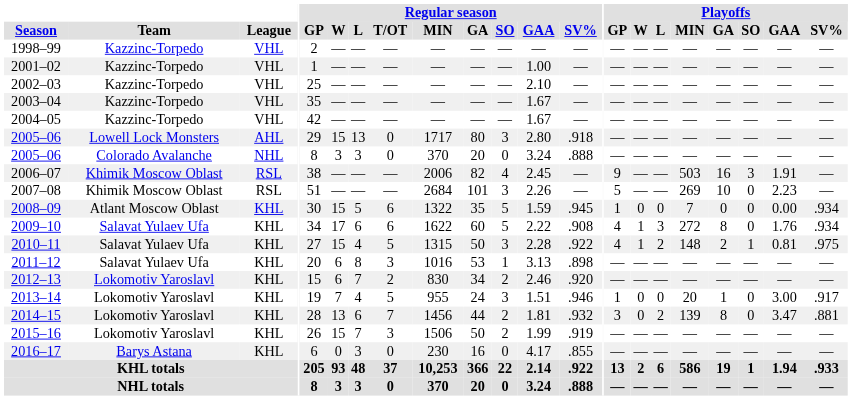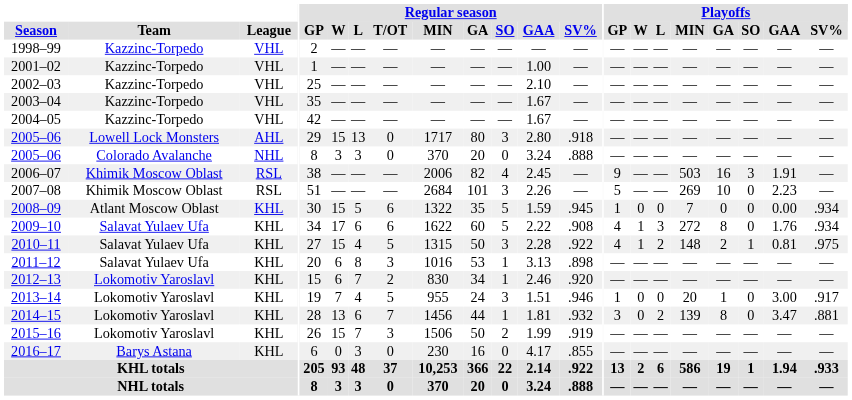2012–13 | Regular season / SO: 2 -> 1
2014–15 | Regular season / SO: 2 -> 1
